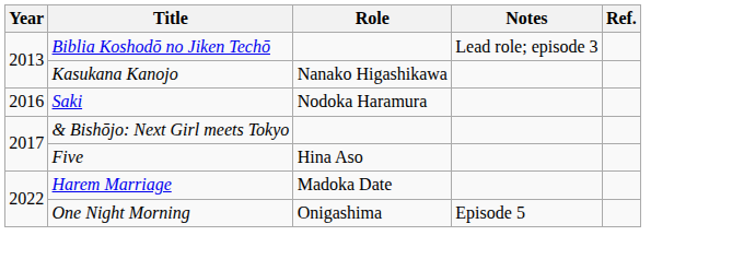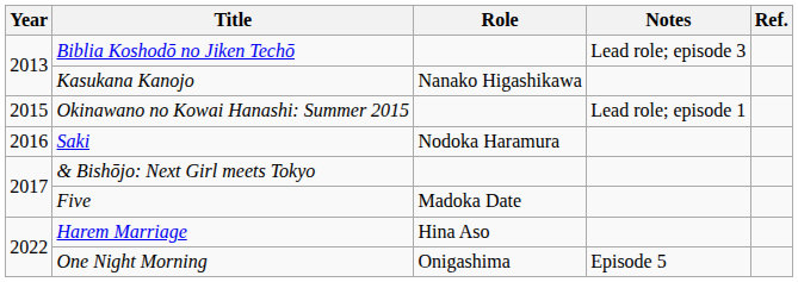+ row: 2015 | Okinawano no Kowai Hanashi: Summer 2015 | Lead role; episode 1
Five | Role: Hina Aso -> Madoka Date
Harem Marriage | Role: Madoka Date -> Hina Aso
